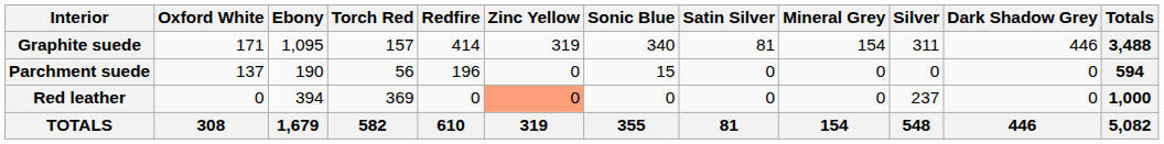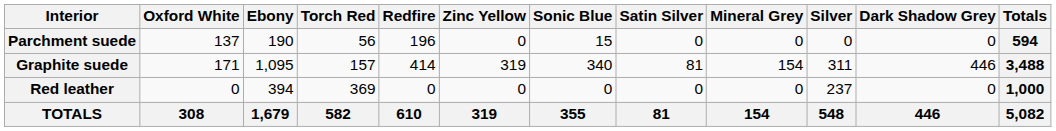rows swapped: Graphite suede <-> Parchment suede
Red leather | Zinc Yellow: lightsalmon background -> no background
